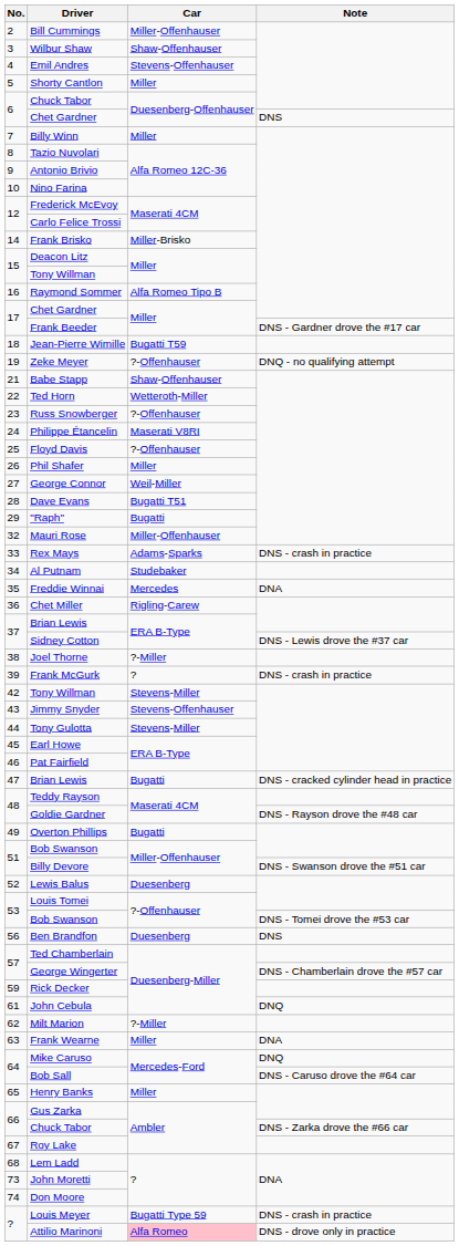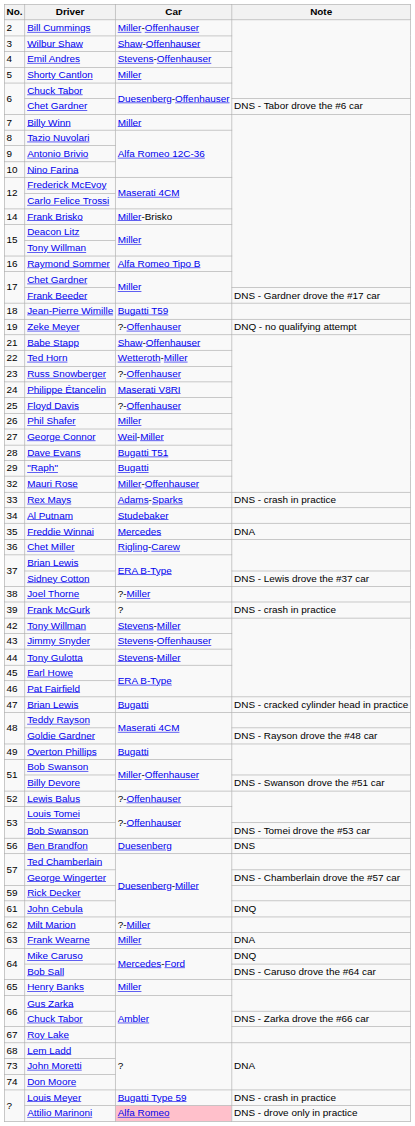6 / Chet Gardner | Note: DNS -> DNS - Tabor drove the #6 car
Lewis Balus | Car: Duesenberg -> ?-Offenhauser
